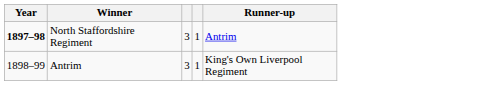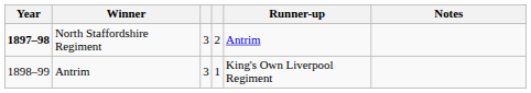+ column: Notes
North Staffordshire Regiment | column 4: 1 -> 2
